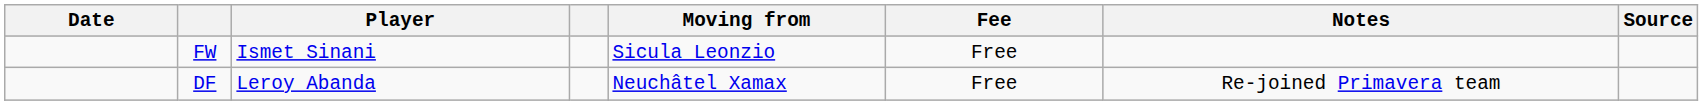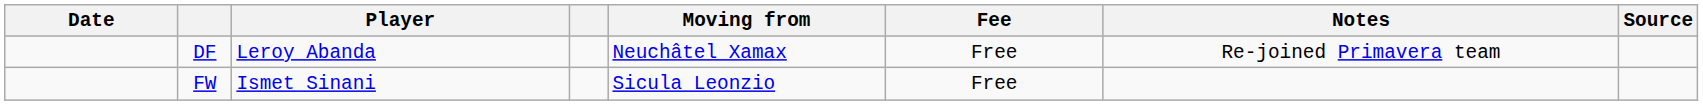rows swapped: FW <-> DF
